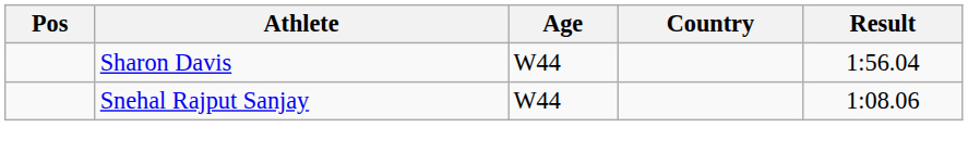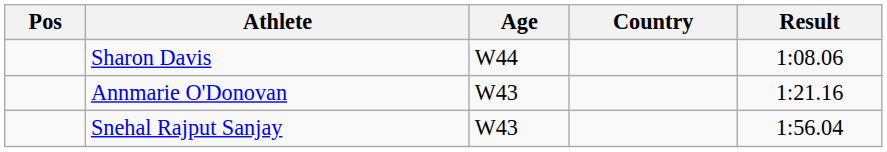Sharon Davis | Result: 1:56.04 -> 1:08.06
+ row: Annmarie O'Donovan | W43 | 1:21.16
Snehal Rajput Sanjay | Age: W44 -> W43
Snehal Rajput Sanjay | Result: 1:08.06 -> 1:56.04
